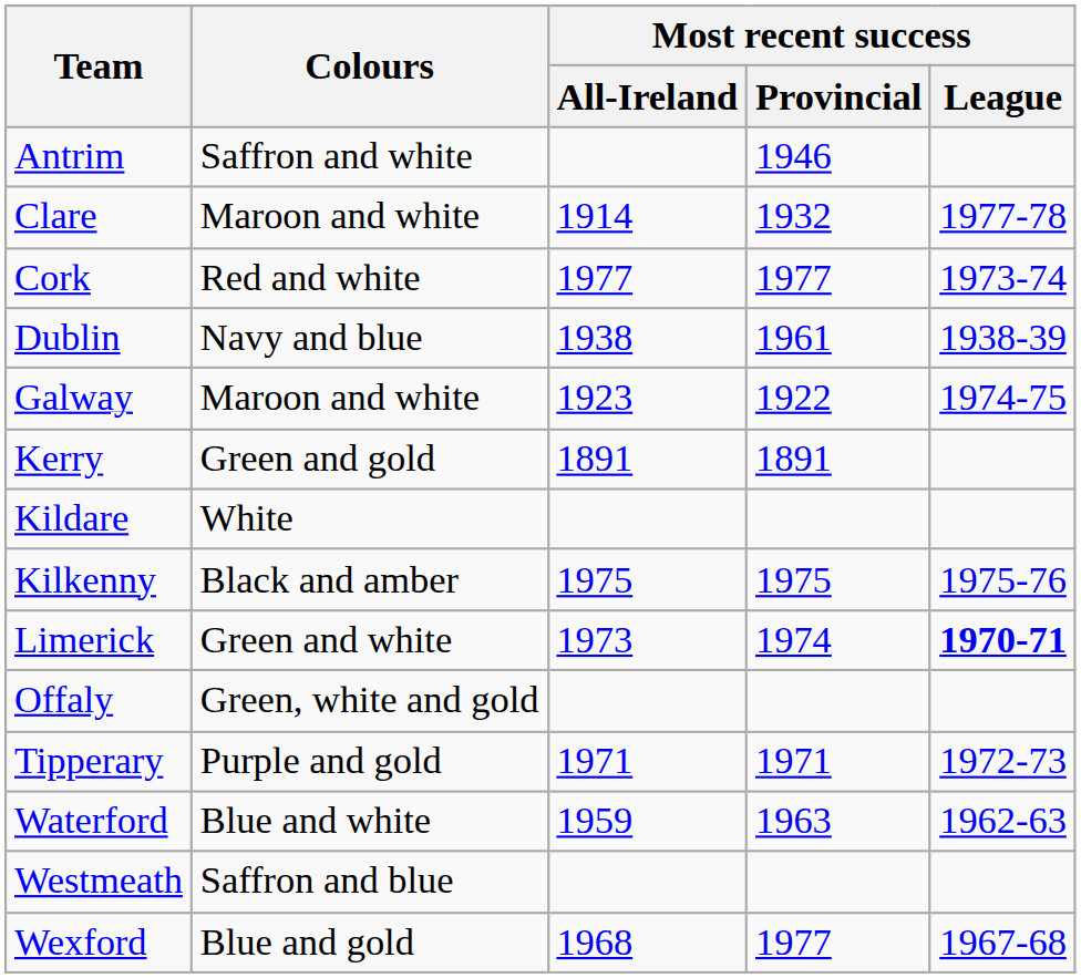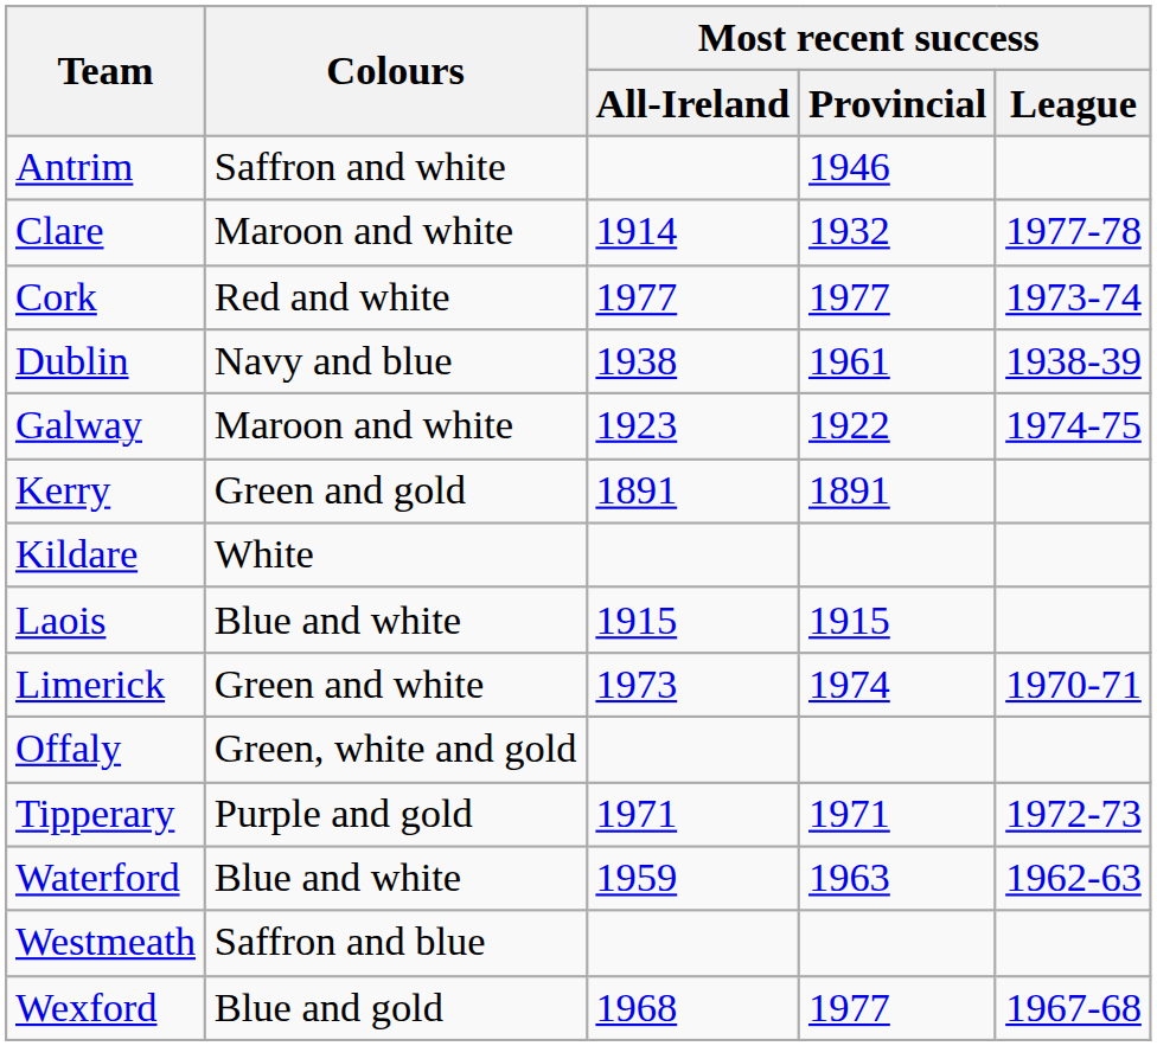- row: Kilkenny | Black and amber | 1975 | 1975 | 1975-76
+ row: Laois | Blue and white | 1915 | 1915
Limerick | Most recent success / League: bold -> normal
